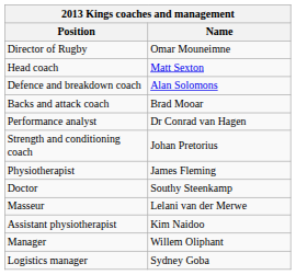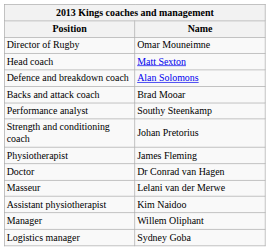Performance analyst | Name: Dr Conrad van Hagen -> Southy Steenkamp
Doctor | Name: Southy Steenkamp -> Dr Conrad van Hagen
